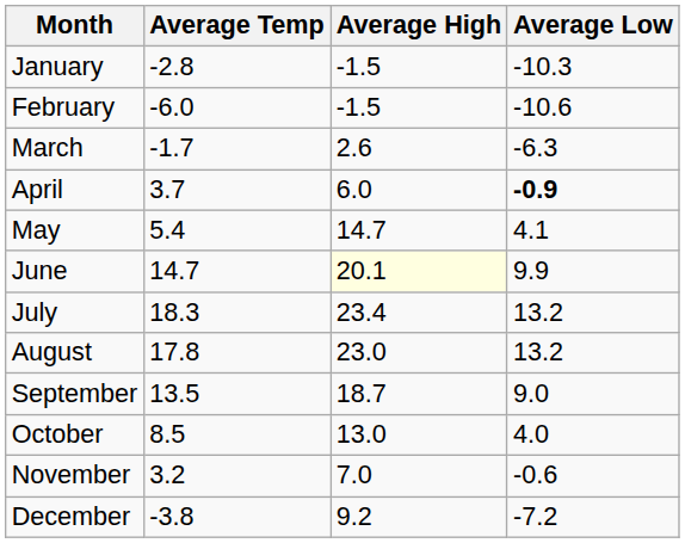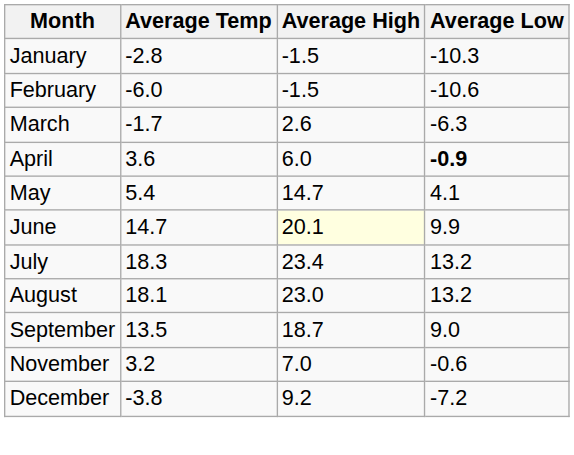April | Average Temp: 3.7 -> 3.6
August | Average Temp: 17.8 -> 18.1
- row: October | 8.5 | 13.0 | 4.0
